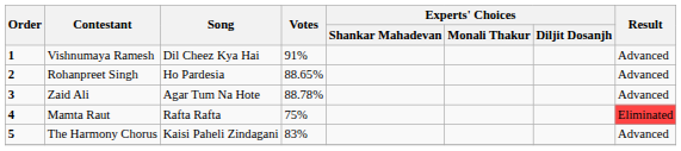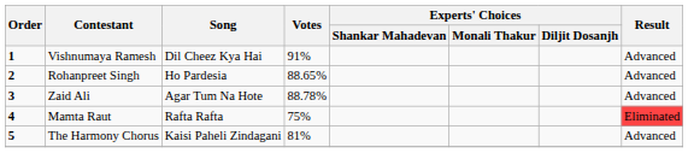The Harmony Chorus | Votes: 83% -> 81%
